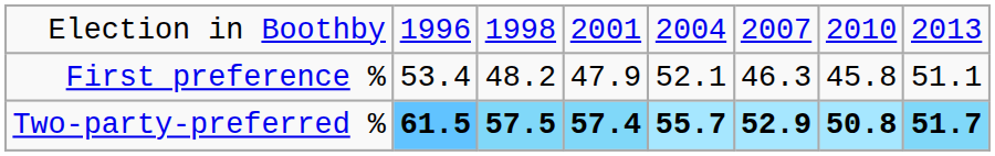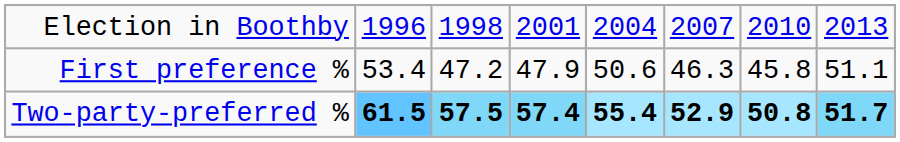First preference % | column 3: 48.2 -> 47.2
First preference % | column 5: 52.1 -> 50.6
Two-party-preferred % | column 5: 55.7 -> 55.4
